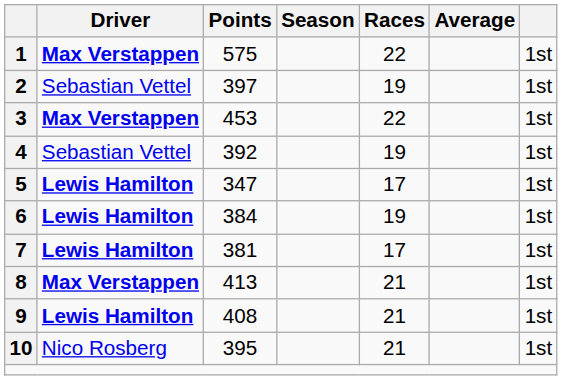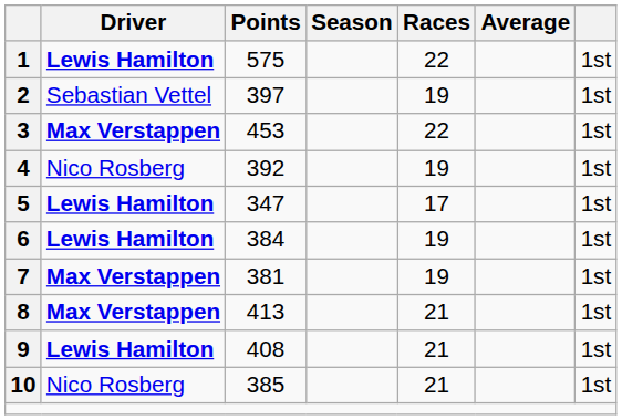1 | Driver: Max Verstappen -> Lewis Hamilton
4 | Driver: Sebastian Vettel -> Nico Rosberg
7 | Driver: Lewis Hamilton -> Max Verstappen
7 | Races: 17 -> 19
10 | Points: 395 -> 385
